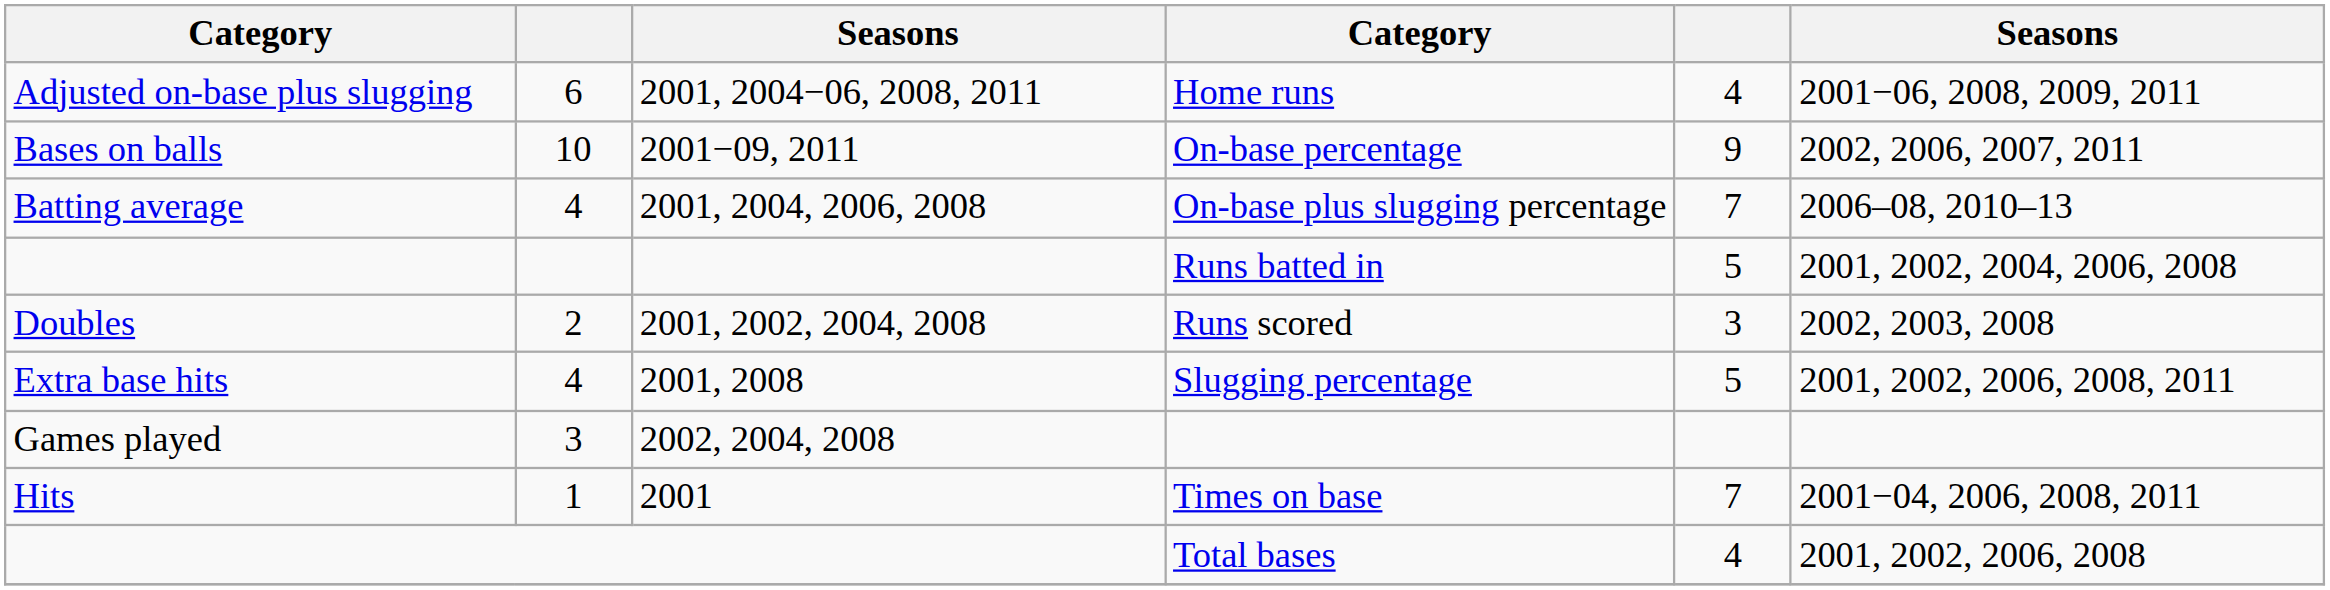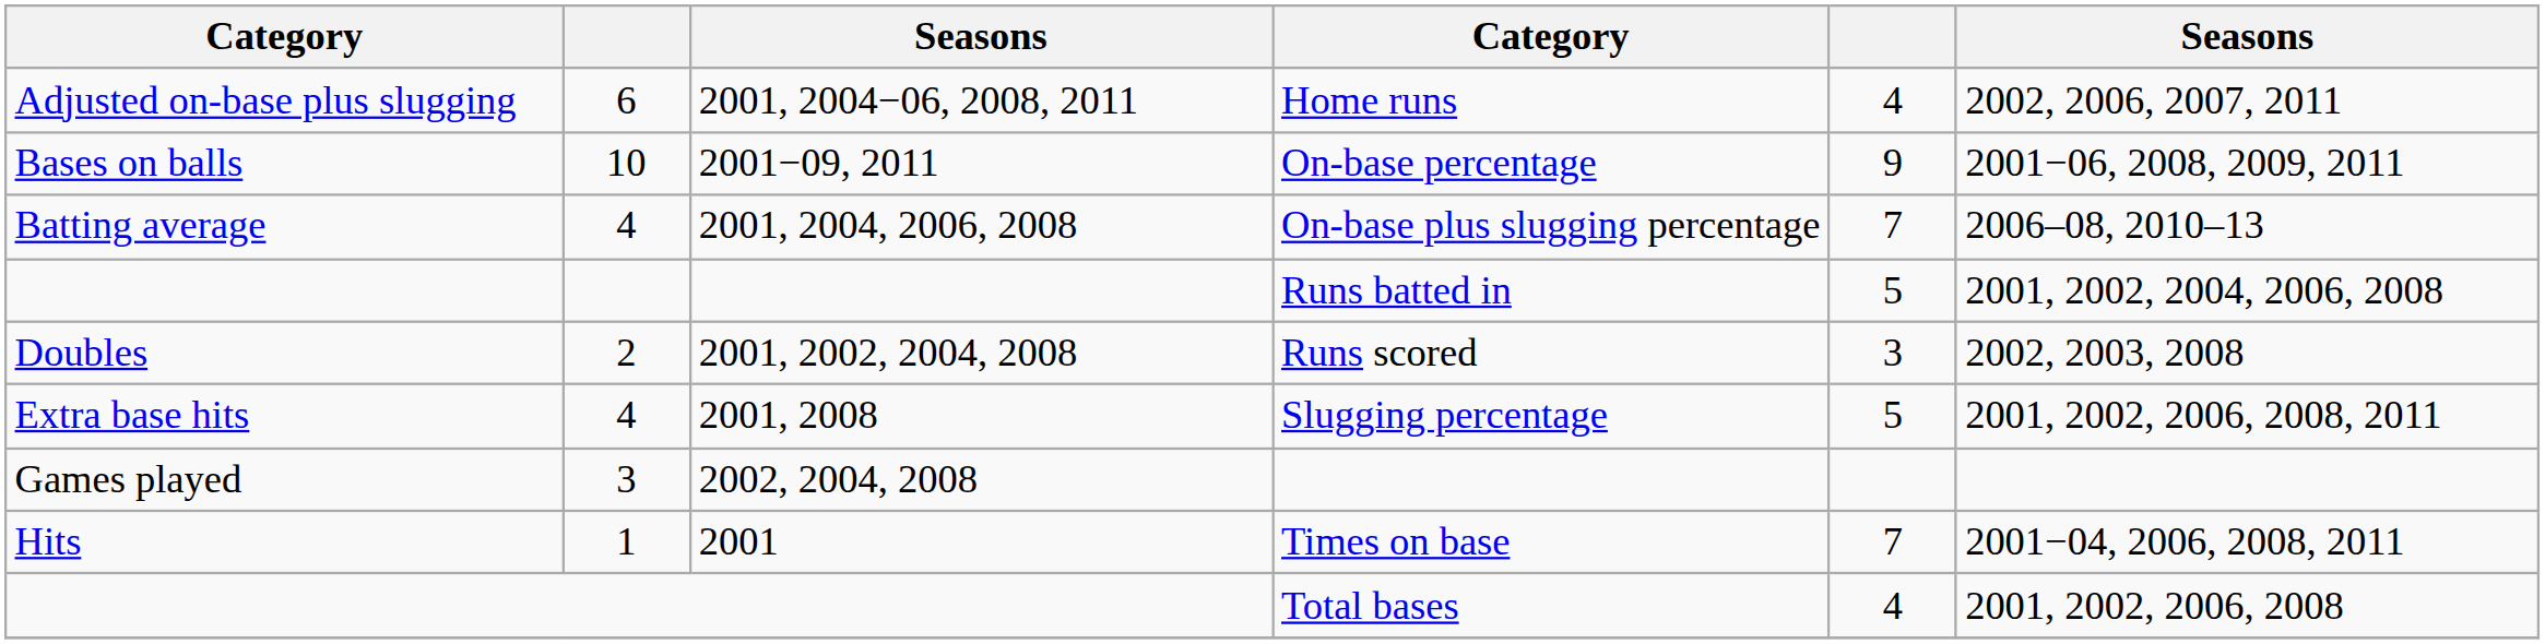Home runs | column 6: 2001−06, 2008, 2009, 2011 -> 2002, 2006, 2007, 2011
On-base percentage | column 6: 2002, 2006, 2007, 2011 -> 2001−06, 2008, 2009, 2011
